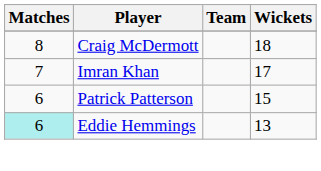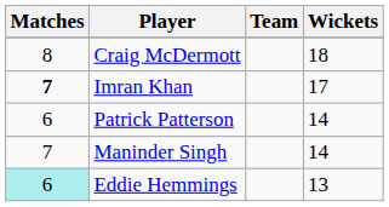Imran Khan | Matches: normal -> bold
Patrick Patterson | Wickets: 15 -> 14
+ row: 7 | Maninder Singh | 14
